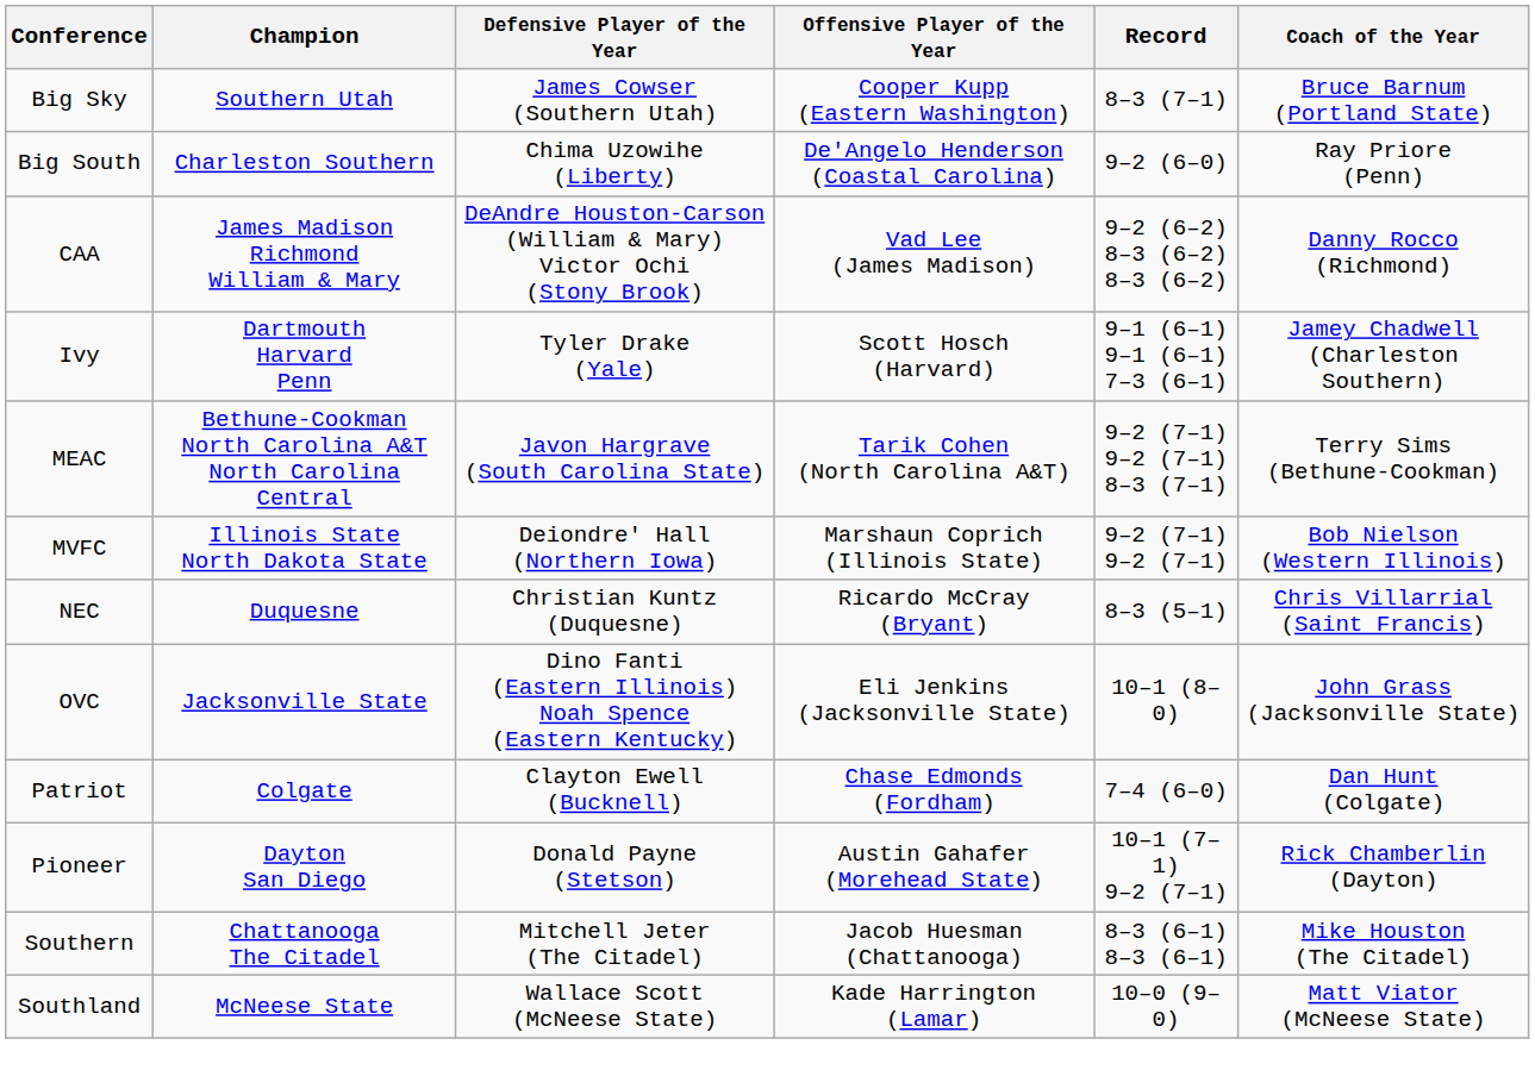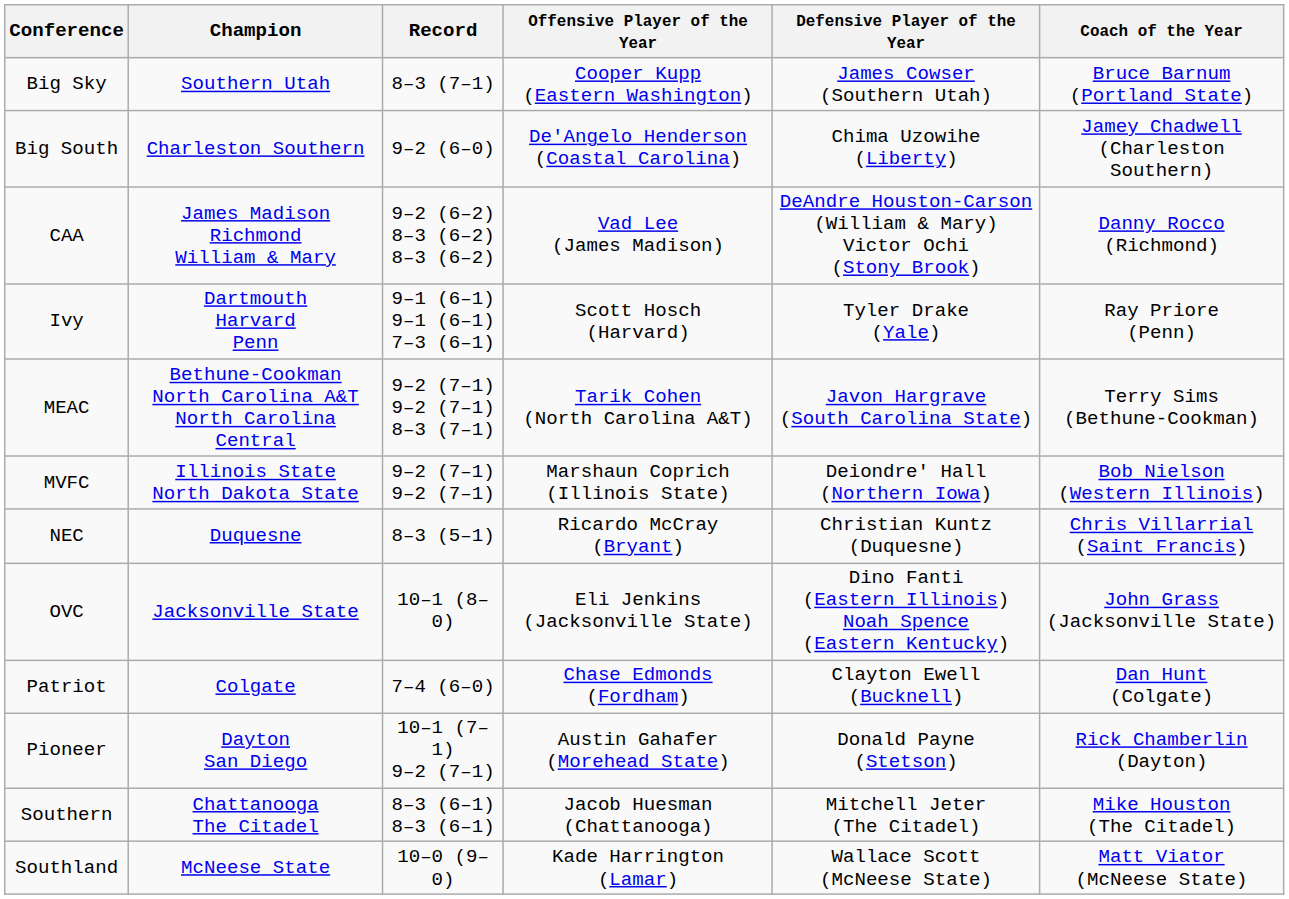columns swapped: Record <-> Defensive Player of the Year
Big South | Coach of the Year: Ray Priore (Penn) -> Jamey Chadwell (Charleston Southern)
Ivy | Coach of the Year: Jamey Chadwell (Charleston Southern) -> Ray Priore (Penn)
